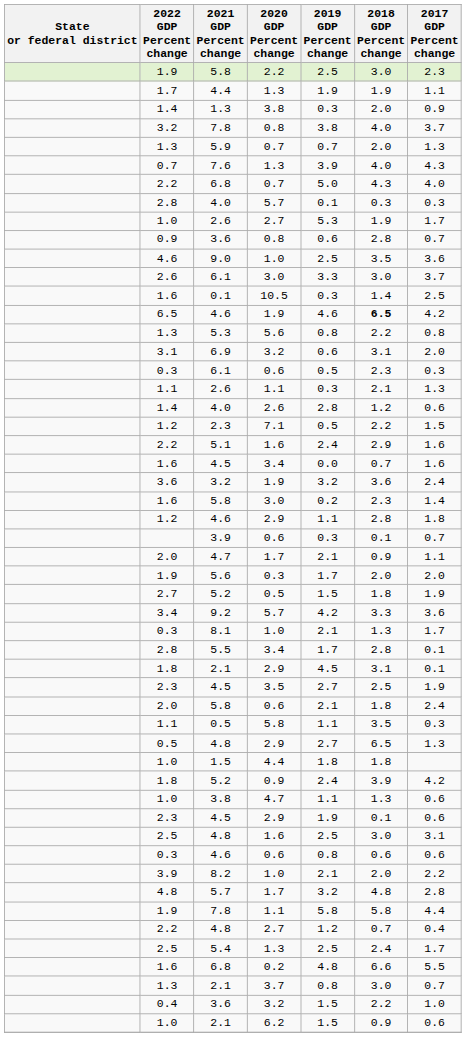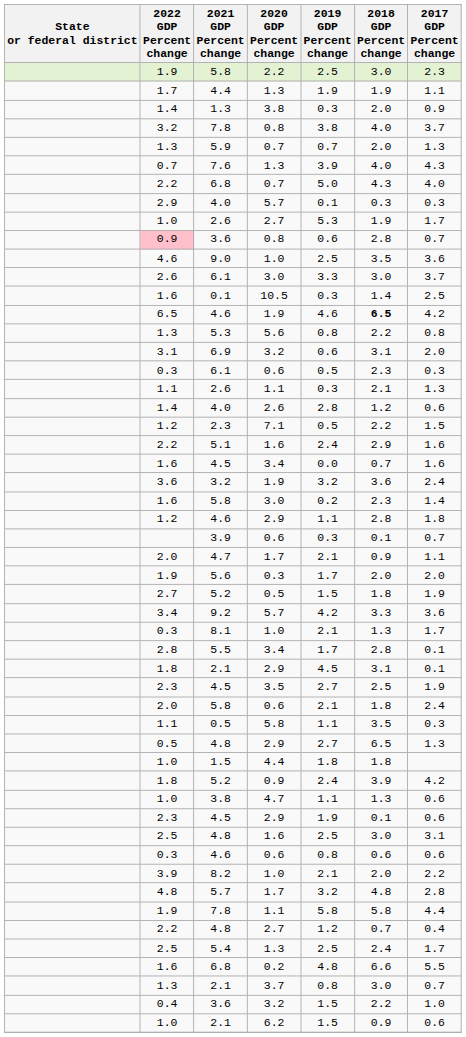4.0 / 5.7 | 2022 GDP Percent change: 2.8 -> 2.9
3.6 / 0.8 | 2022 GDP Percent change: no background -> pink background
